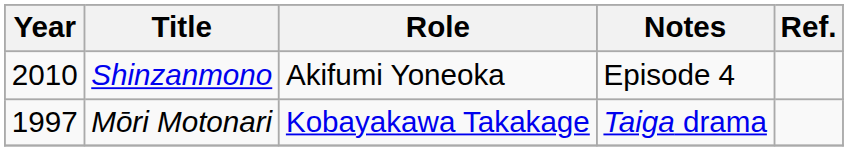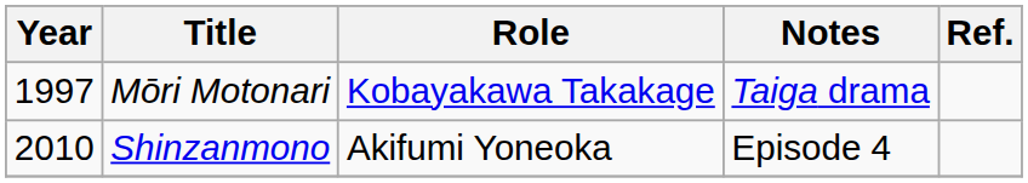rows swapped: Mōri Motonari <-> Shinzanmono
